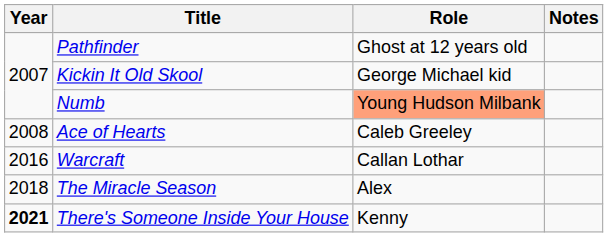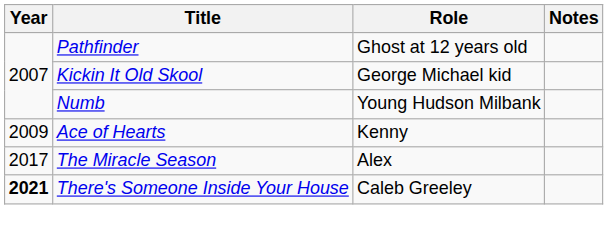Numb | Role: lightsalmon background -> no background
Ace of Hearts | Year: 2008 -> 2009
Ace of Hearts | Role: Caleb Greeley -> Kenny
- row: 2016 | Warcraft | Callan Lothar
The Miracle Season | Year: 2018 -> 2017
There's Someone Inside Your House | Role: Kenny -> Caleb Greeley
